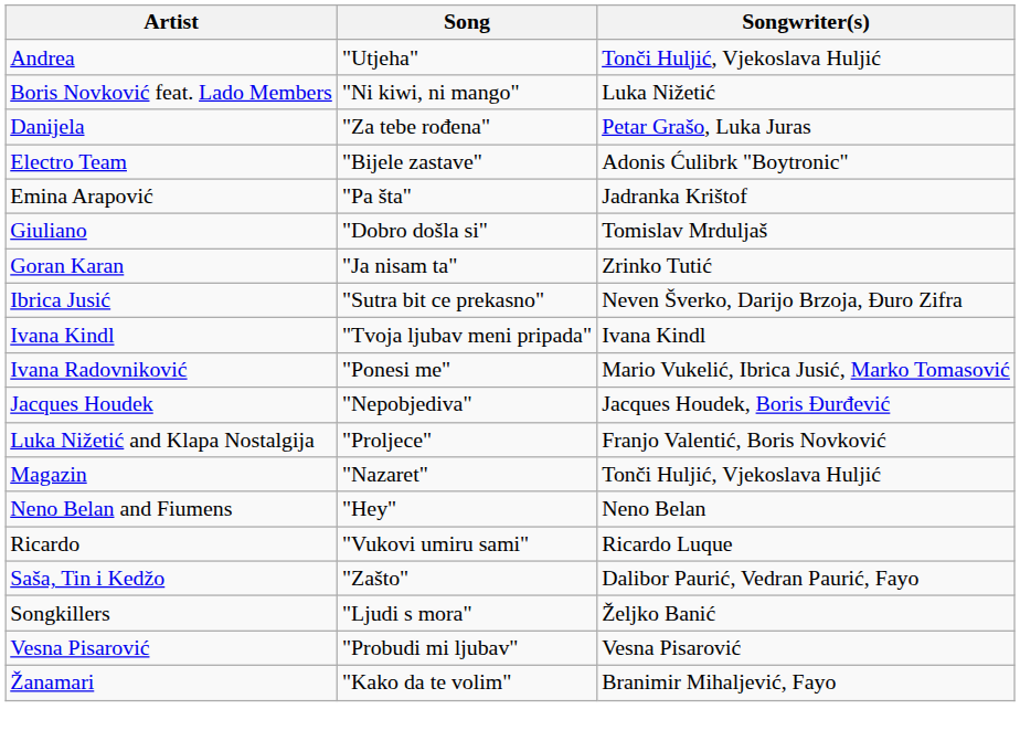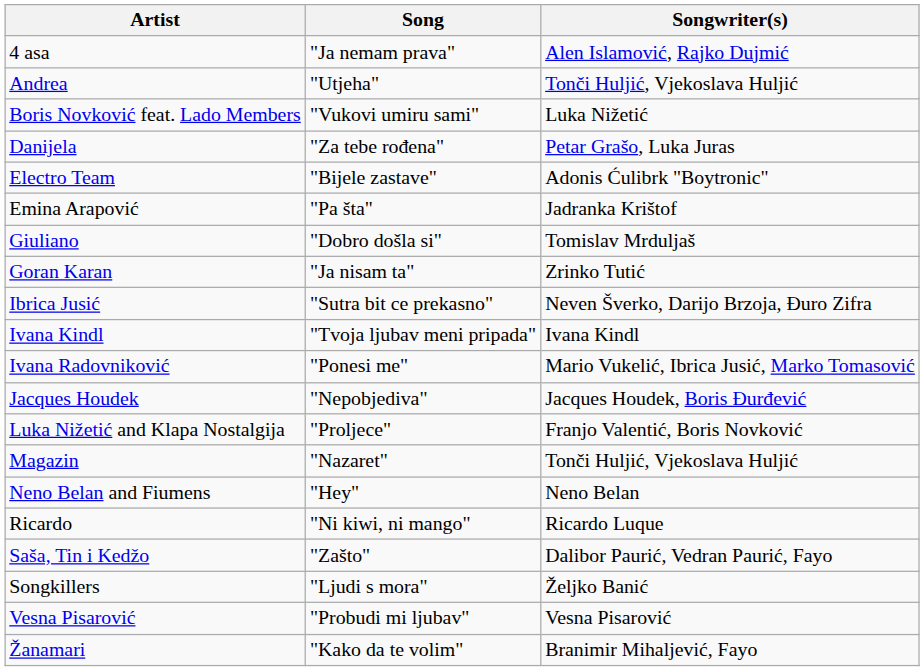+ row: 4 asa | "Ja nemam prava" | Alen Islamović, Rajko Dujmić
Boris Novković feat. Lado Members | Song: "Ni kiwi, ni mango" -> "Vukovi umiru sami"
Ricardo | Song: "Vukovi umiru sami" -> "Ni kiwi, ni mango"
